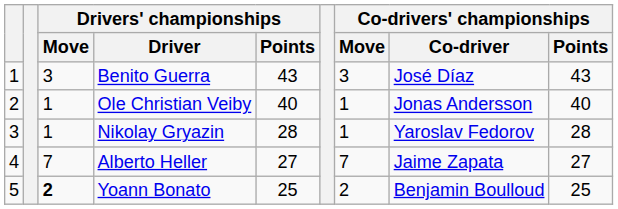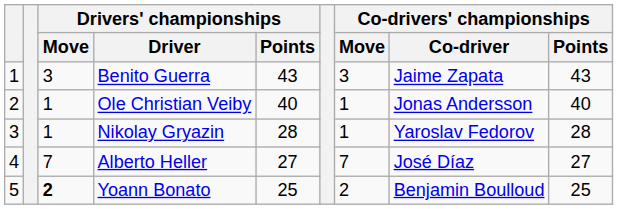Benito Guerra | Co-drivers' championships / Co-driver: José Díaz -> Jaime Zapata
Alberto Heller | Co-drivers' championships / Co-driver: Jaime Zapata -> José Díaz
